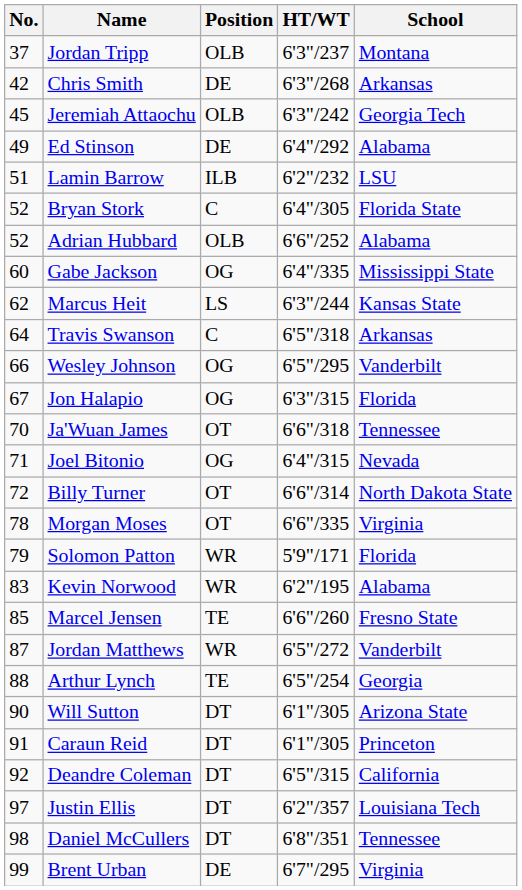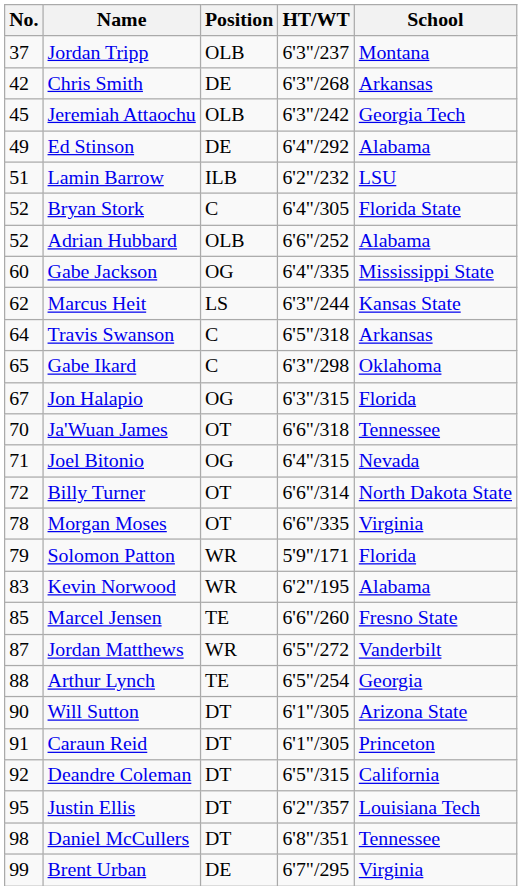+ row: 65 | Gabe Ikard | C | 6'3"/298 | Oklahoma
- row: 66 | Wesley Johnson | OG | 6'5"/295 | Vanderbilt
Justin Ellis | No.: 97 -> 95
